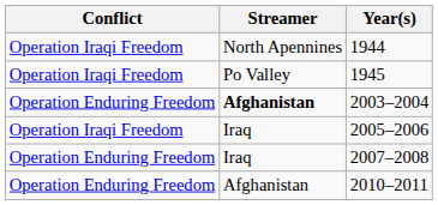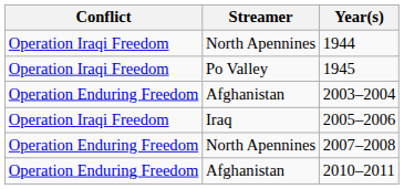2003–2004 | Streamer: bold -> normal
2007–2008 | Streamer: Iraq -> North Apennines
